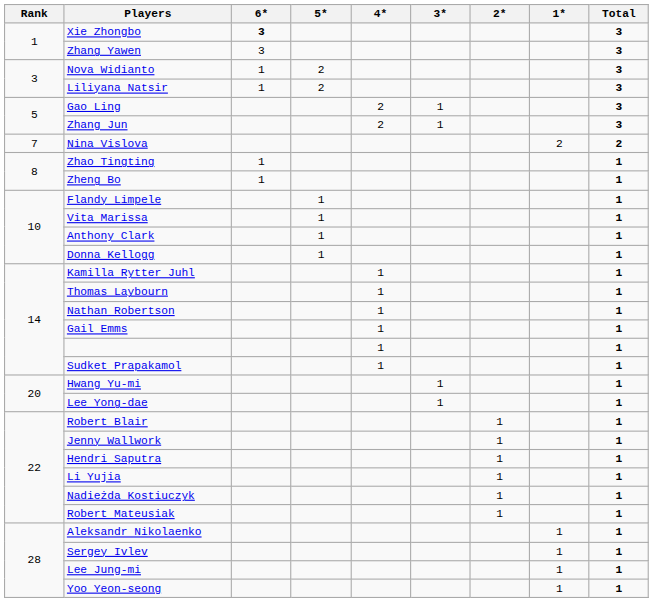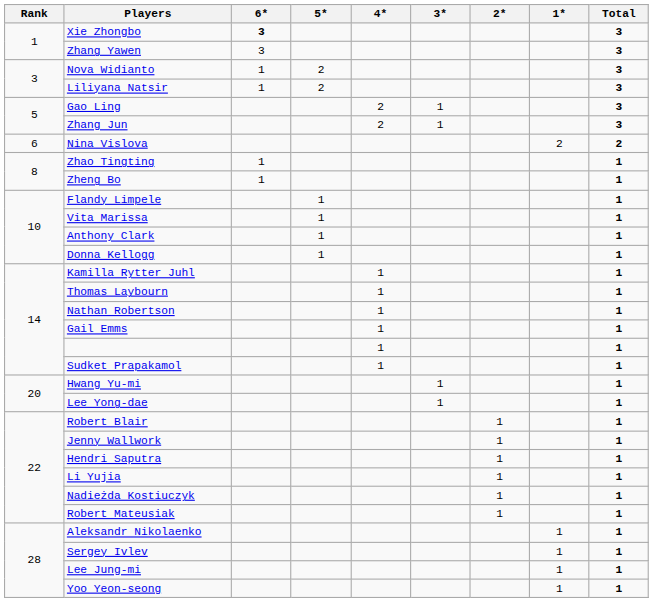Nina Vislova | Rank: 7 -> 6
